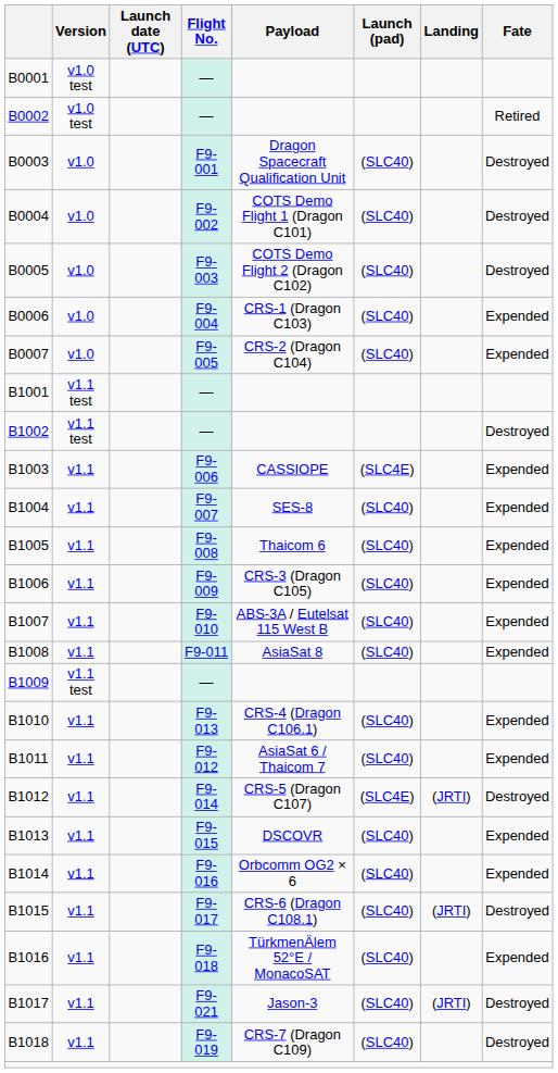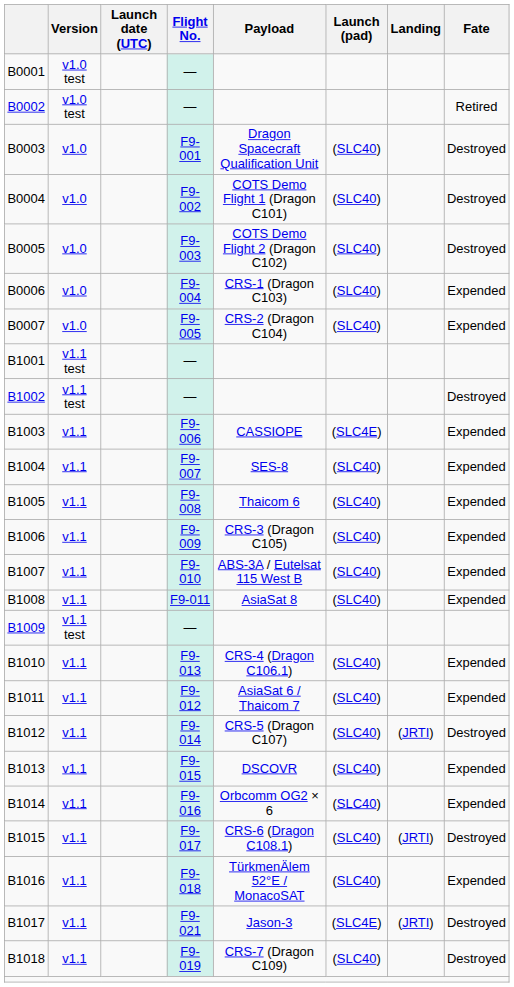B1012 | Launch (pad): (SLC4E) -> (SLC40)
B1017 | Launch (pad): (SLC40) -> (SLC4E)
